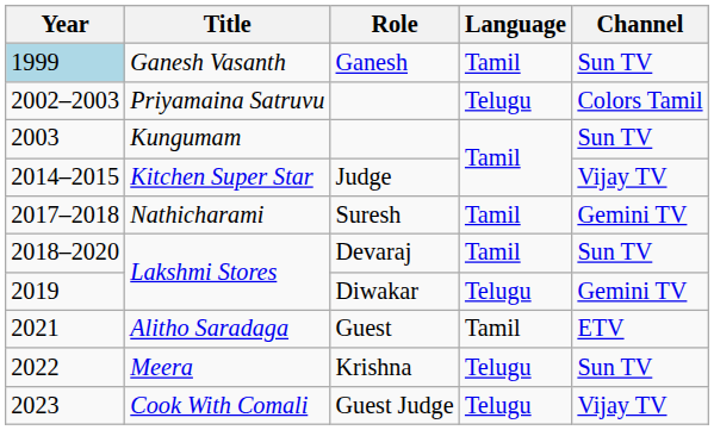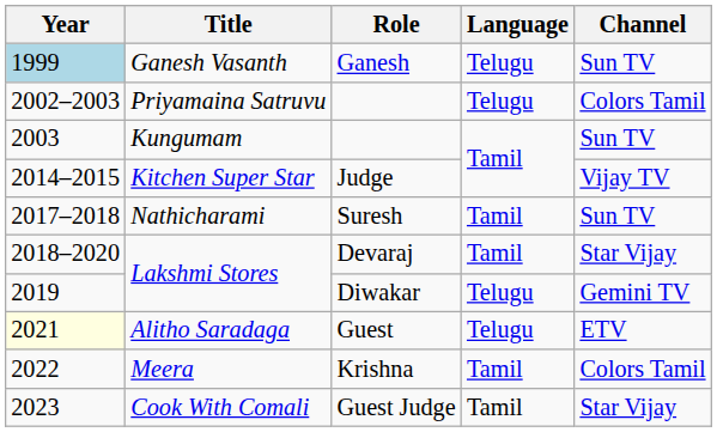Ganesh Vasanth | Language: Tamil -> Telugu
Nathicharami | Channel: Gemini TV -> Sun TV
Lakshmi Stores / Devaraj | Channel: Sun TV -> Star Vijay
Alitho Saradaga | Year: no background -> lightyellow background
Alitho Saradaga | Language: Tamil -> Telugu
Meera | Language: Telugu -> Tamil
Meera | Channel: Sun TV -> Colors Tamil
Cook With Comali | Language: Telugu -> Tamil
Cook With Comali | Channel: Vijay TV -> Star Vijay
